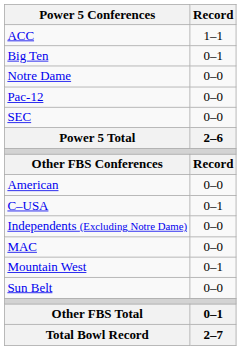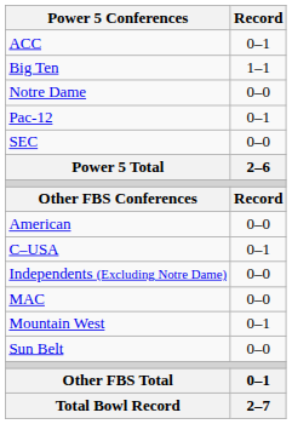ACC | Record: 1–1 -> 0–1
Big Ten | Record: 0–1 -> 1–1
Pac-12 | Record: 0–0 -> 0–1
